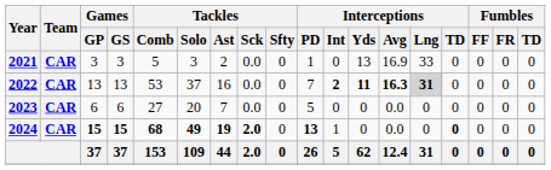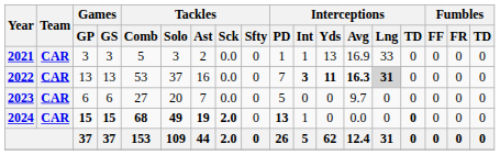2021 | Interceptions / Int: 0 -> 1
2022 | Interceptions / Int: 2 -> 3
2023 | Interceptions / Avg: 0.0 -> 9.7
